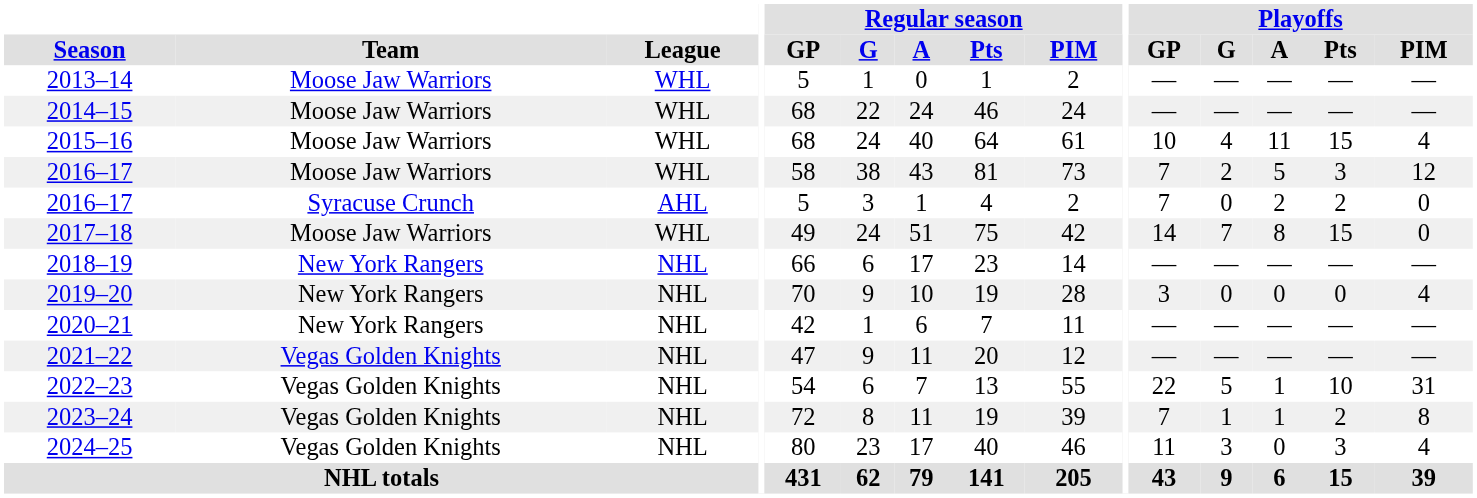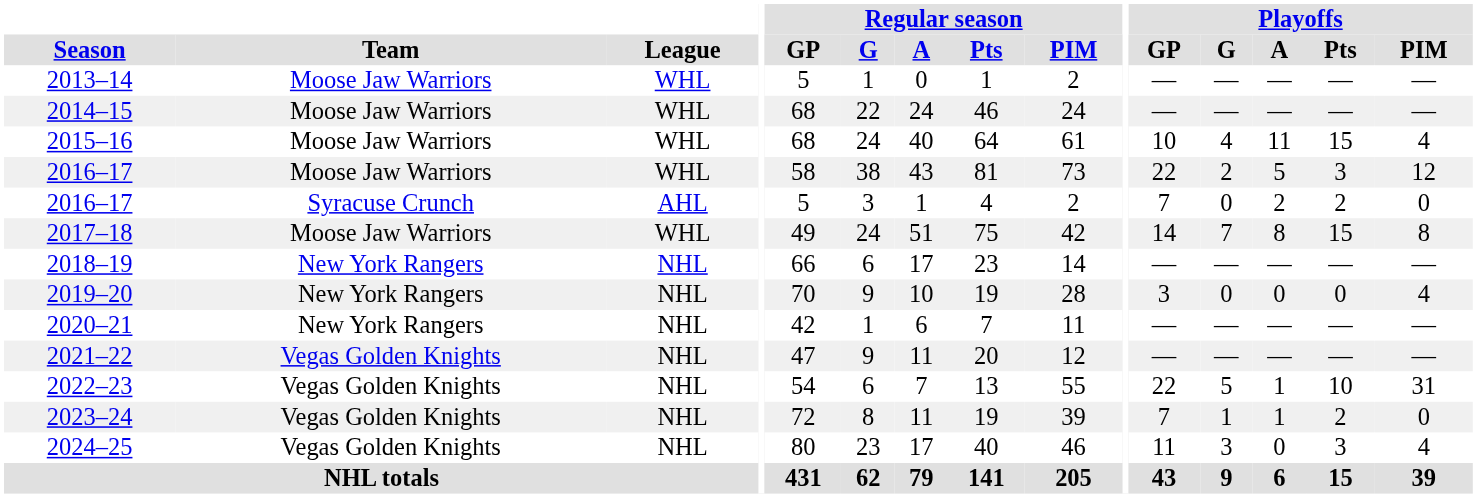2016–17 / Moose Jaw Warriors | Playoffs / GP: 7 -> 22
2017–18 | Playoffs / PIM: 0 -> 8
2023–24 | Playoffs / PIM: 8 -> 0
